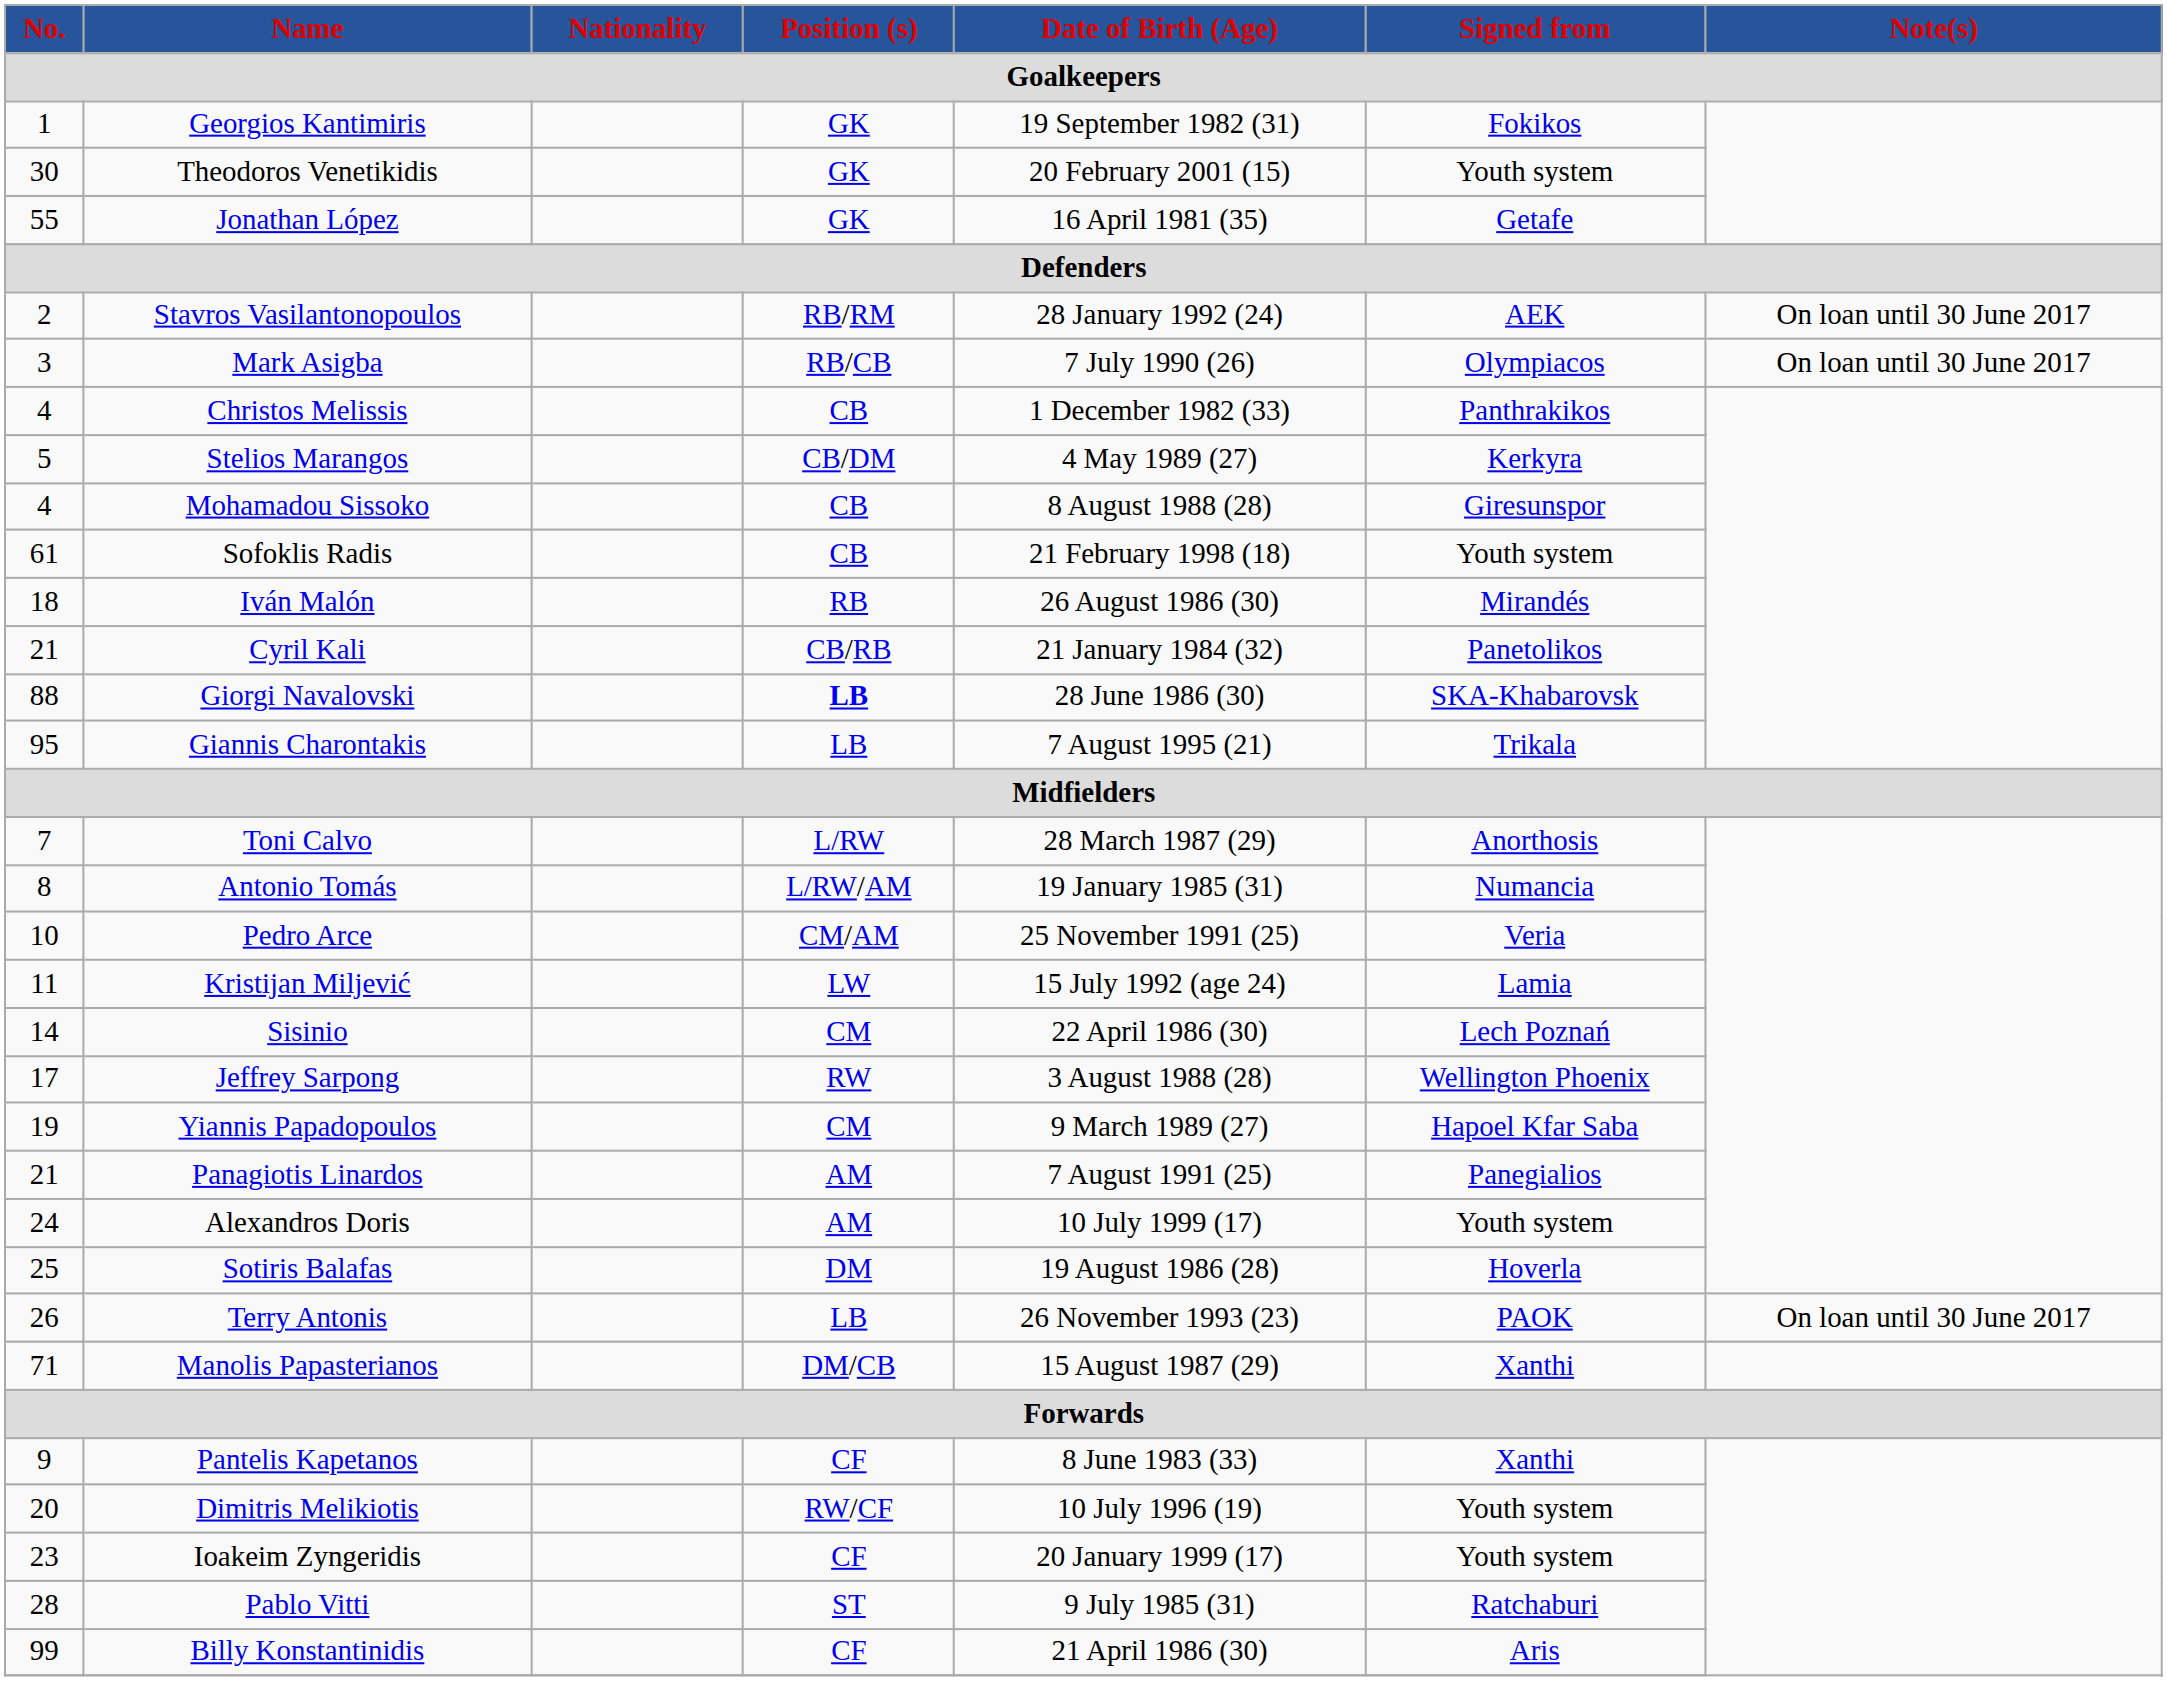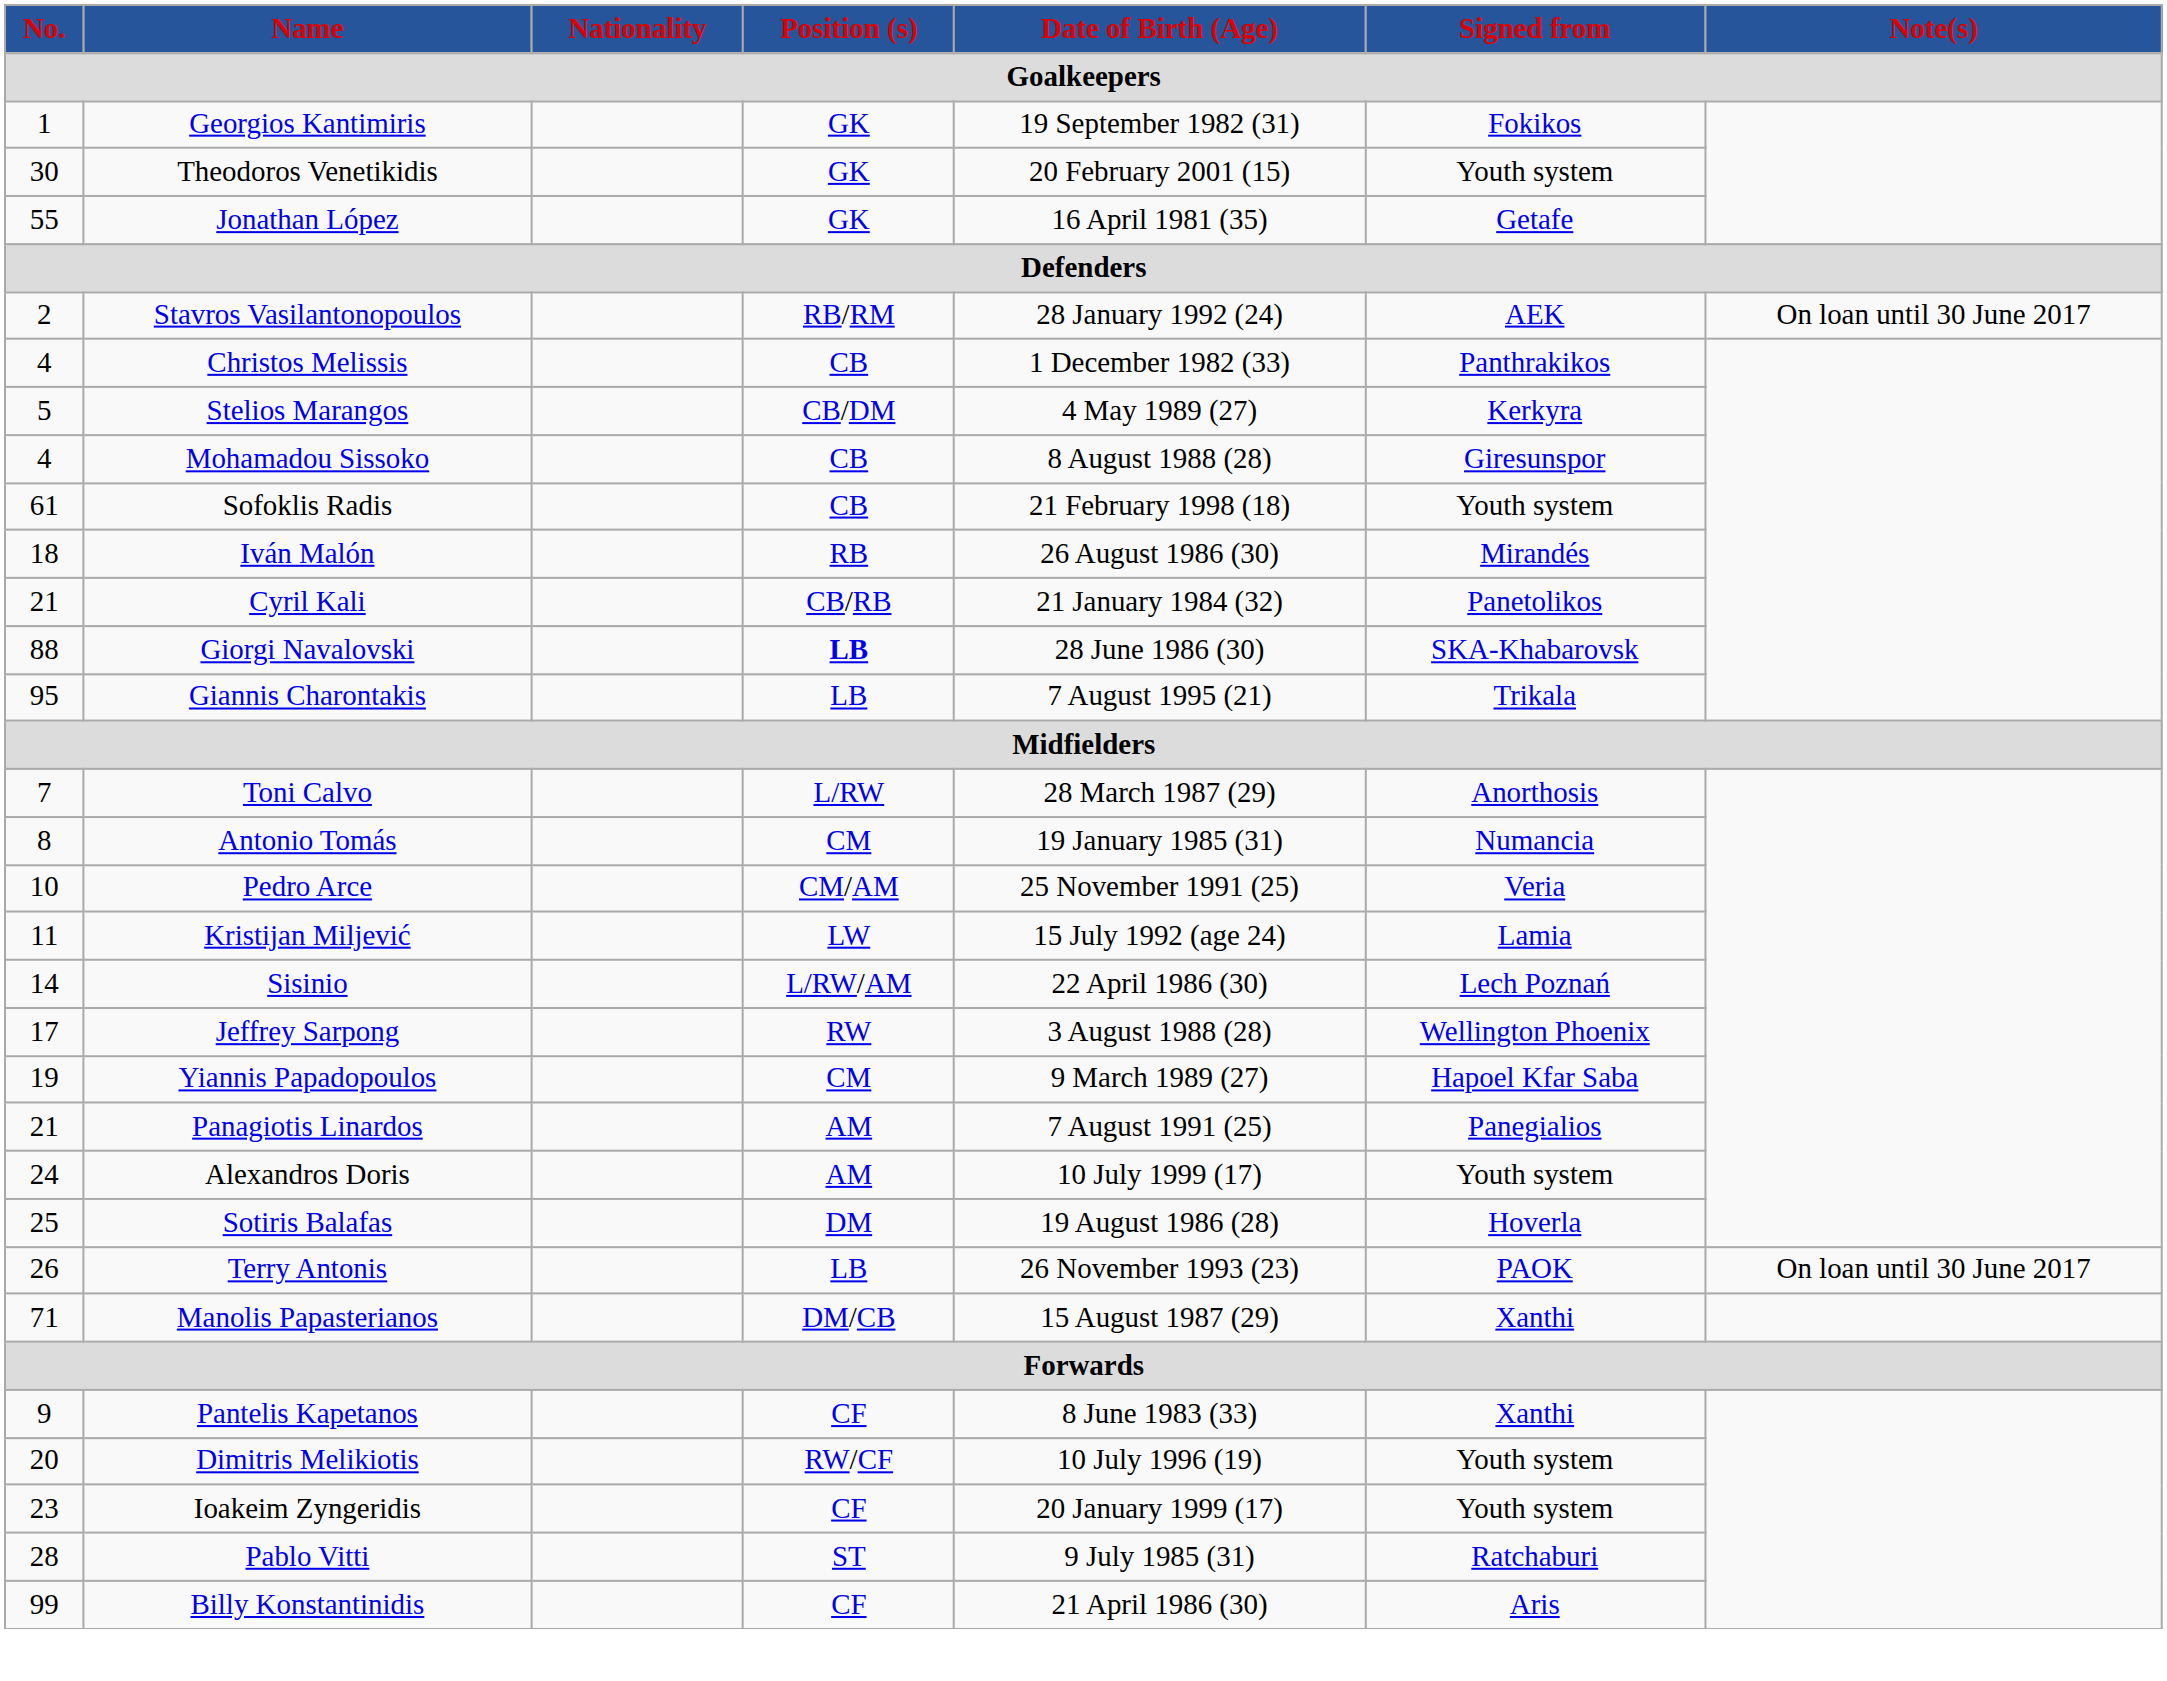- row: 3 | Mark Asigba | RB/CB | 7 July 1990 (26) | Olympiacos | On loan until 30 June 2017
Antonio Tomás | Position (s): L/RW/AM -> CM
Sisinio | Position (s): CM -> L/RW/AM
